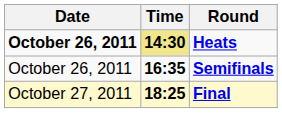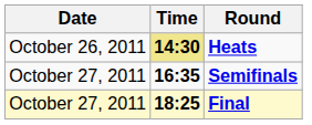Heats | Date: bold -> normal
Semifinals | Date: October 26, 2011 -> October 27, 2011
